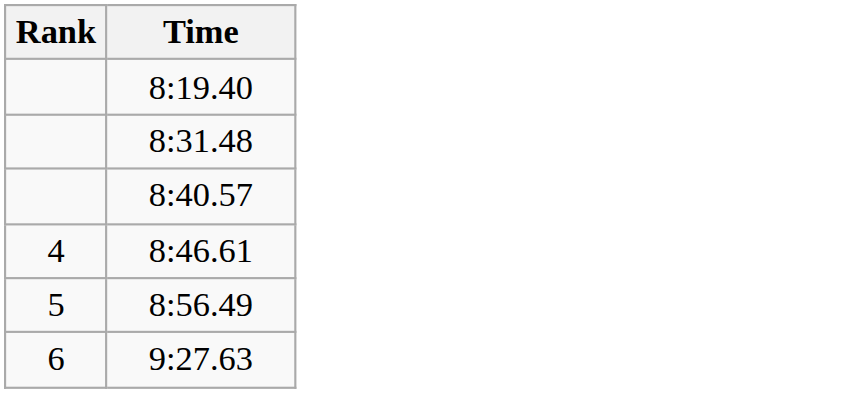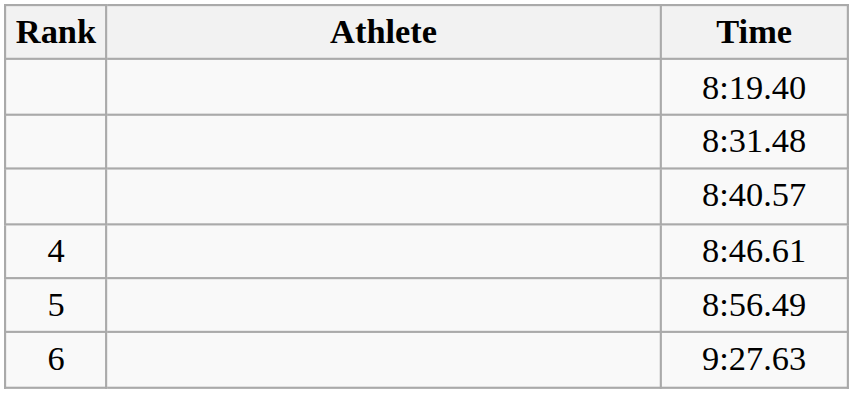+ column: Athlete
